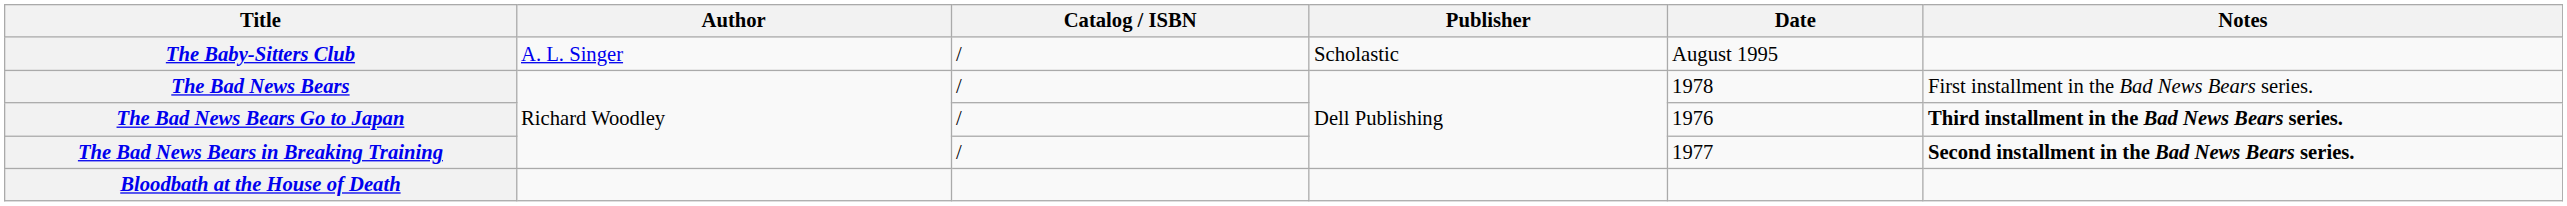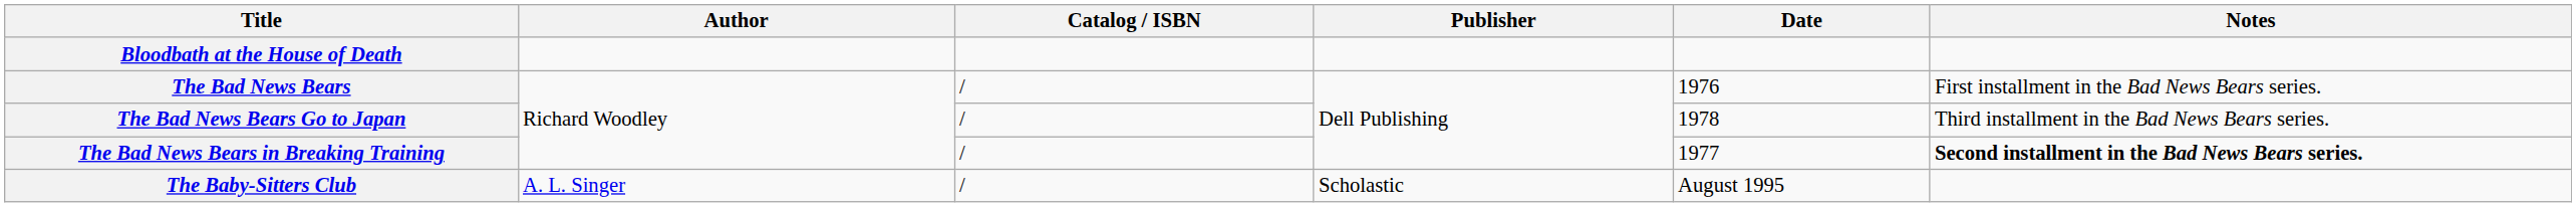rows swapped: The Baby-Sitters Club <-> Bloodbath at the House of Death
The Bad News Bears | Date: 1978 -> 1976
The Bad News Bears Go to Japan | Date: 1976 -> 1978
The Bad News Bears Go to Japan | Notes: bold -> normal
